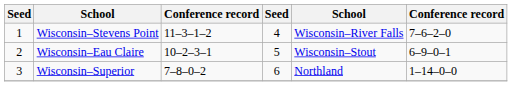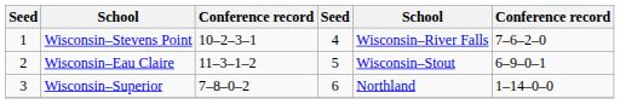Wisconsin–Stevens Point | column 3: 11–3–1–2 -> 10–2–3–1
Wisconsin–Eau Claire | column 3: 10–2–3–1 -> 11–3–1–2
